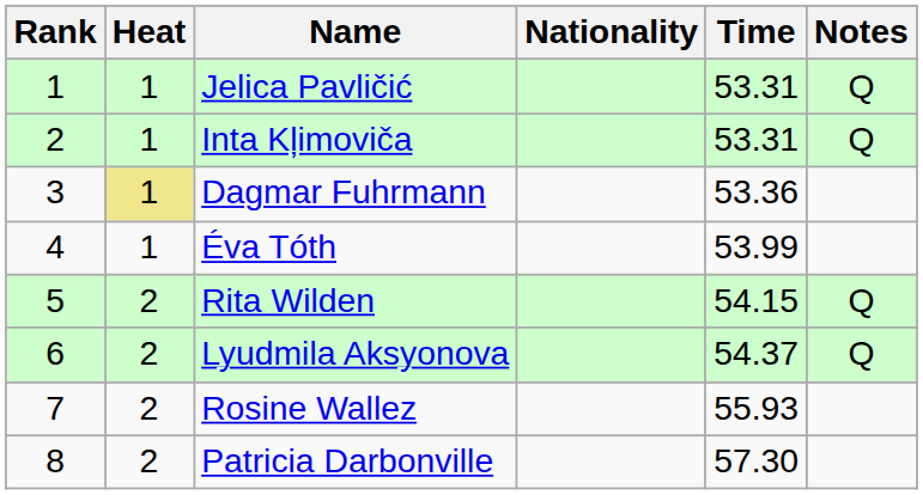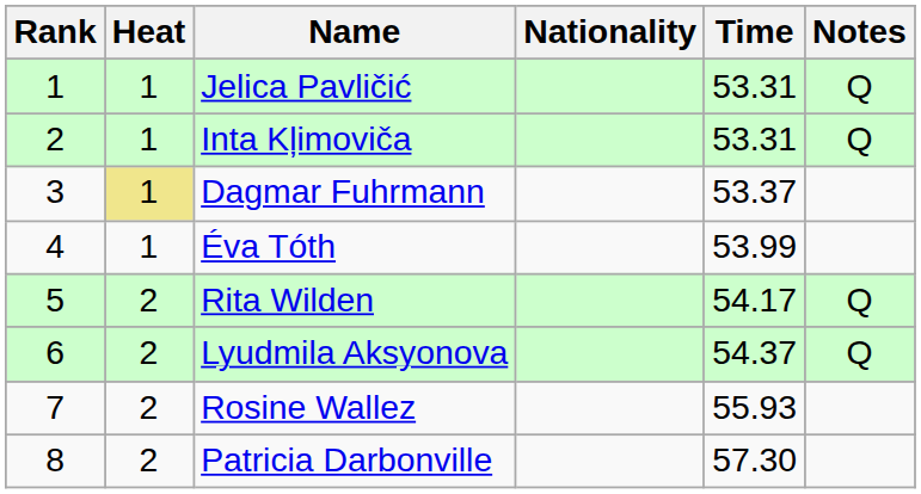Dagmar Fuhrmann | Time: 53.36 -> 53.37
Rita Wilden | Time: 54.15 -> 54.17
